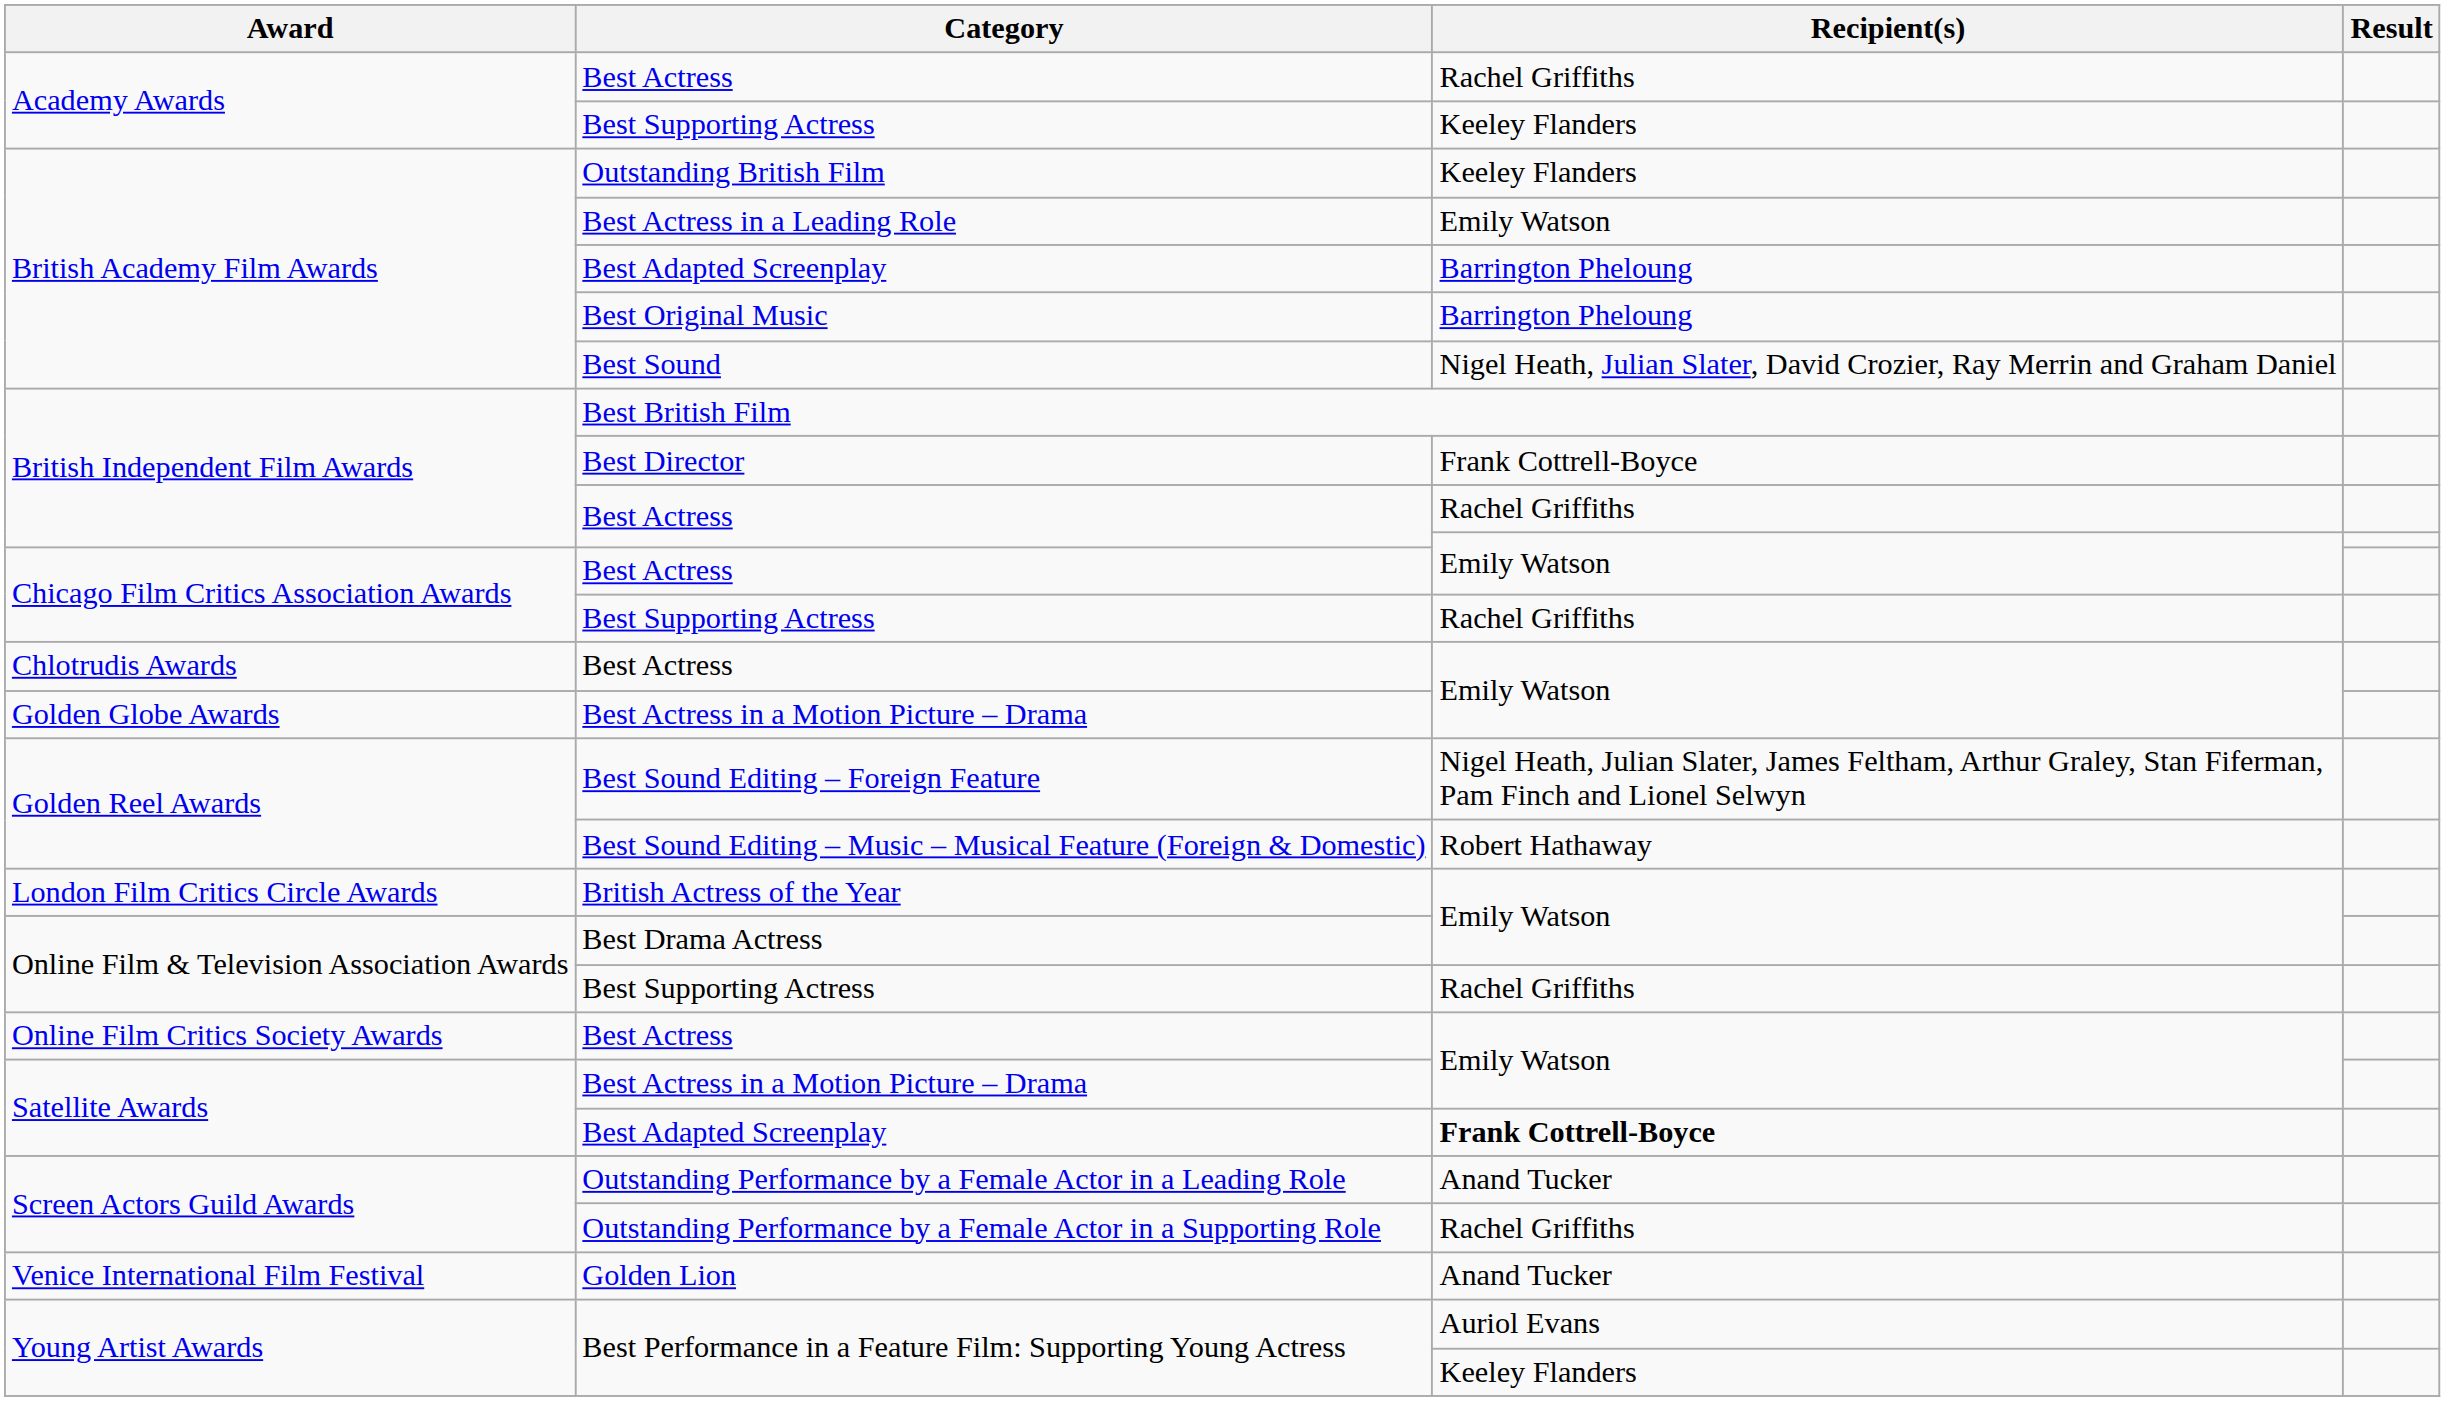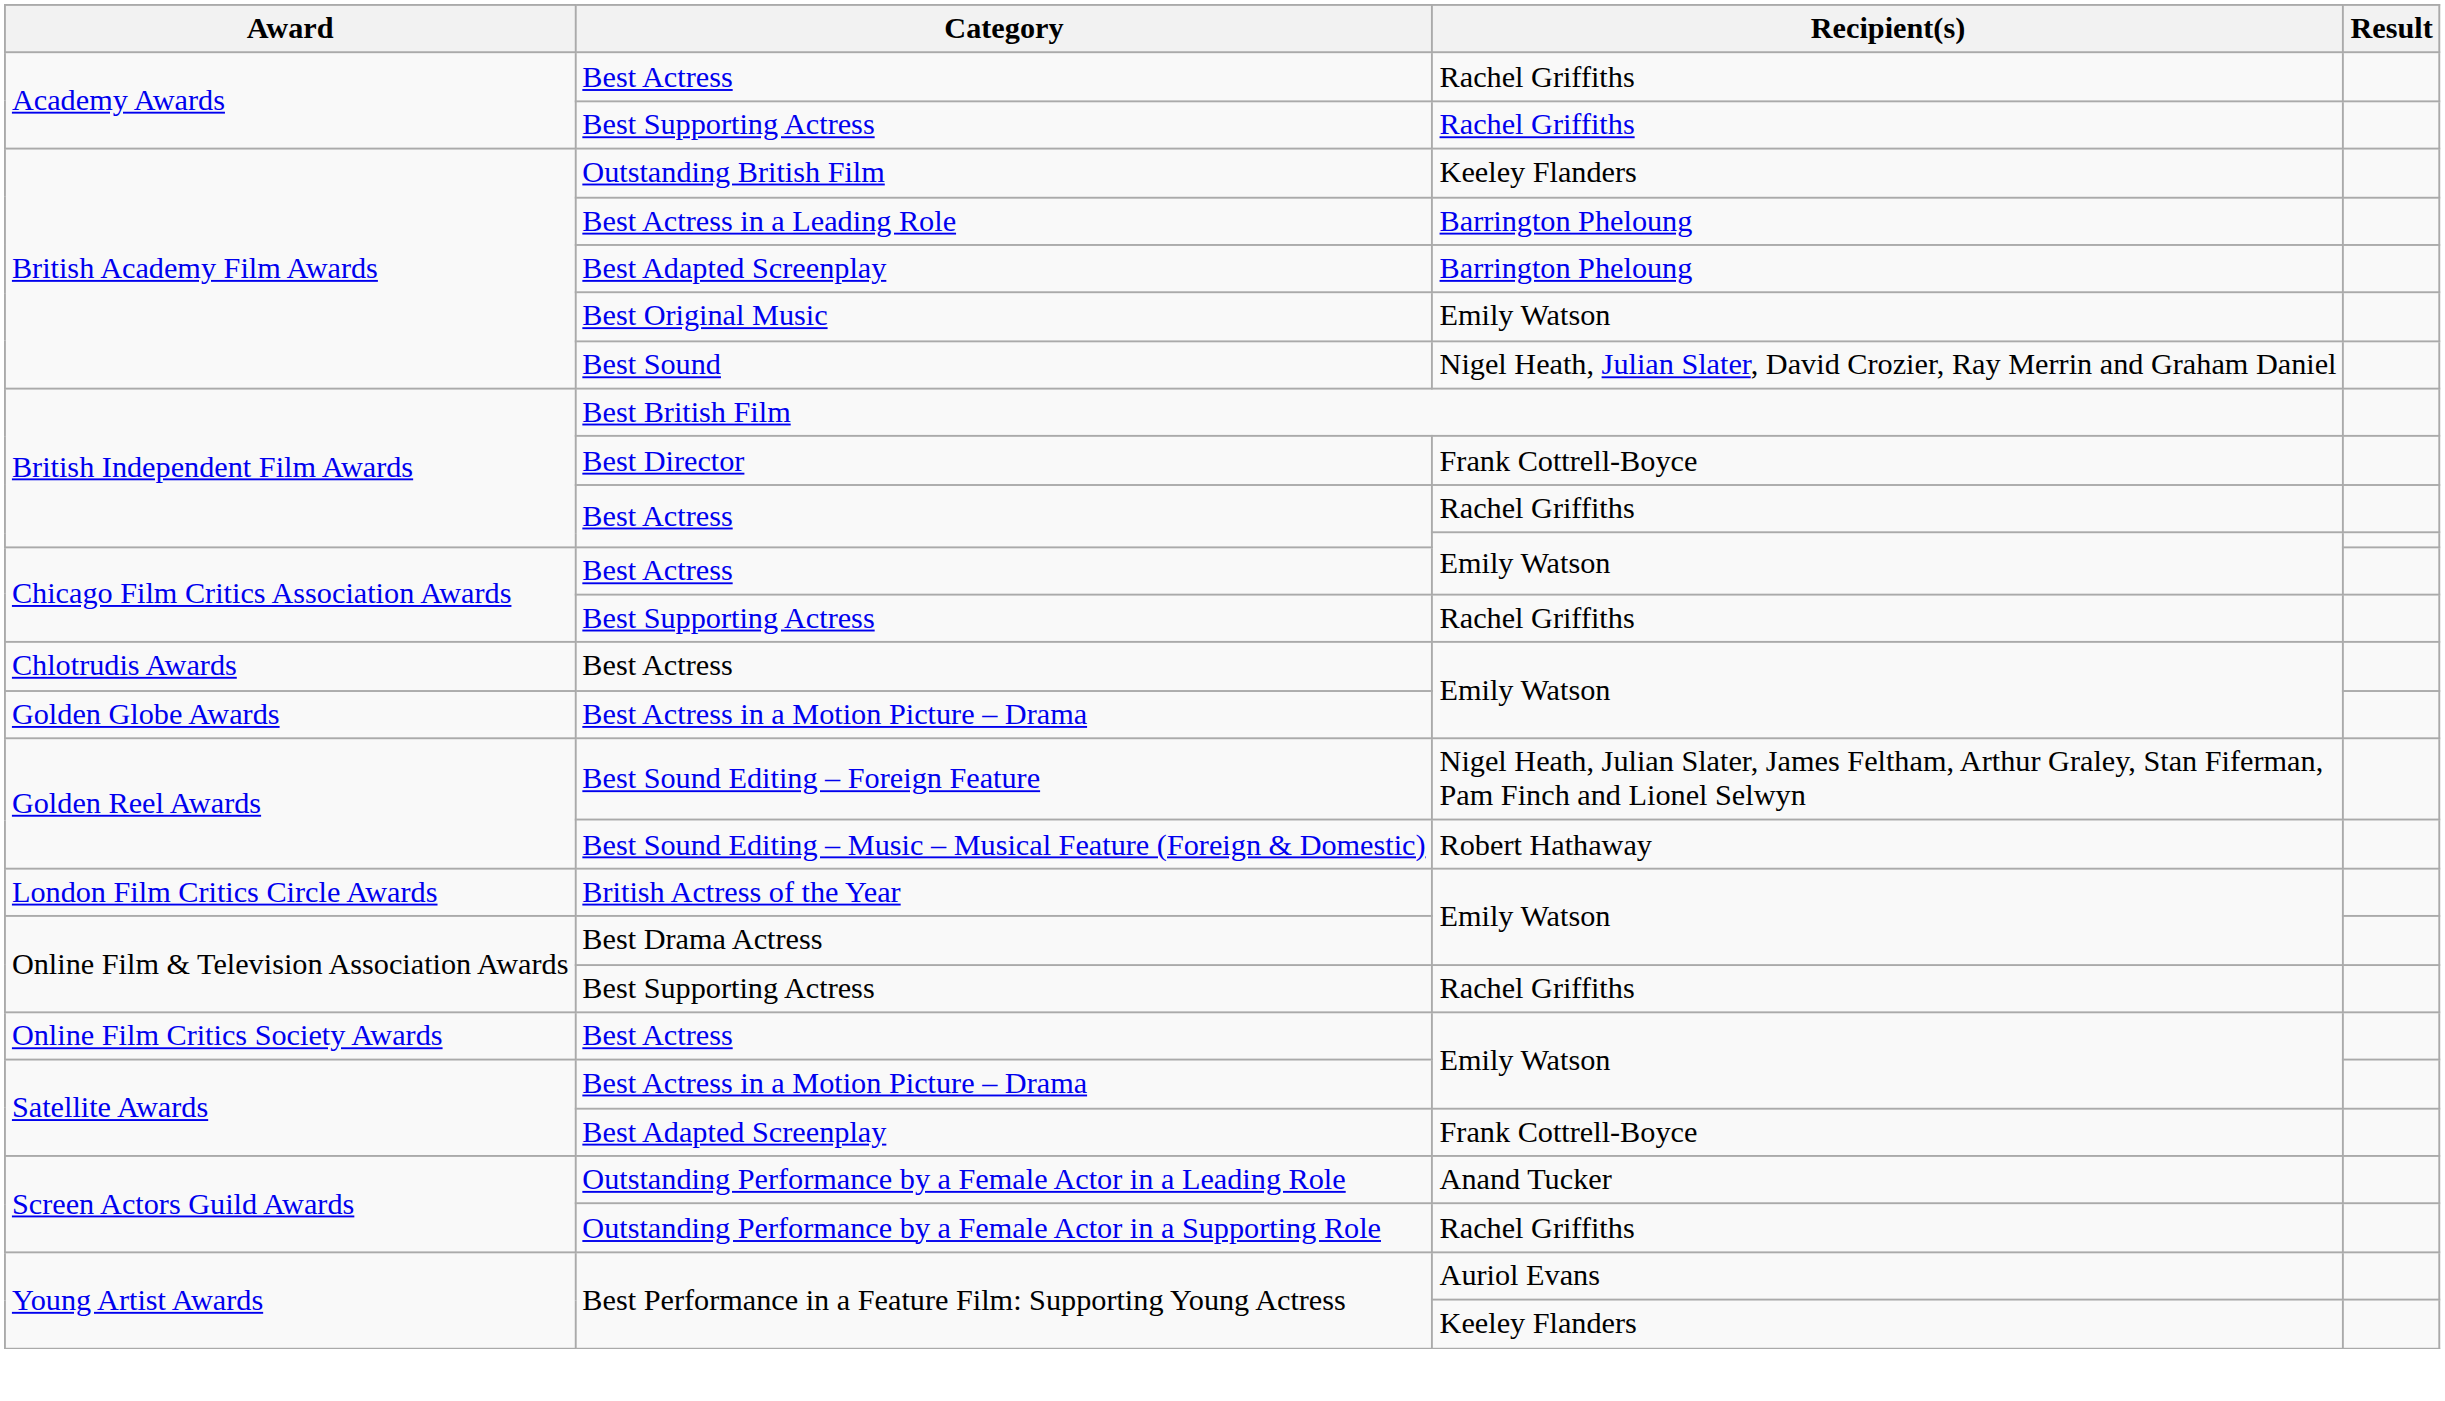Academy Awards / Best Supporting Actress | Recipient(s): Keeley Flanders -> Rachel Griffiths
Best Actress in a Leading Role | Recipient(s): Emily Watson -> Barrington Pheloung
Best Original Music | Recipient(s): Barrington Pheloung -> Emily Watson
Satellite Awards / Best Adapted Screenplay | Recipient(s): bold -> normal
- row: Venice International Film Festival | Golden Lion | Anand Tucker
